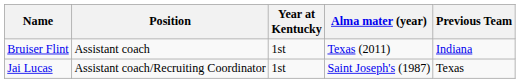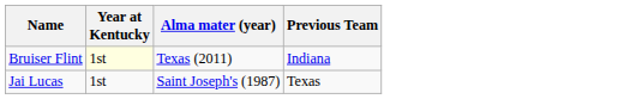- column: Position | Assistant coach | Assistant coach/Recruiting Coordinator
Bruiser Flint | Year at Kentucky: no background -> lightyellow background
